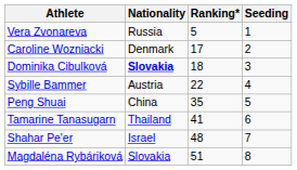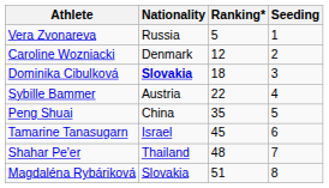Caroline Wozniacki | Ranking*: 17 -> 12
Tamarine Tanasugarn | Nationality: Thailand -> Israel
Tamarine Tanasugarn | Ranking*: 41 -> 45
Shahar Pe'er | Nationality: Israel -> Thailand
